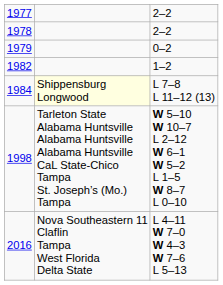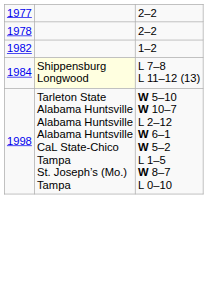- row: 1979 | 0–2
- row: 2016 | Nova Southeastern 11 Claflin Tampa West Florida Delta State | L 4–11 W 7–0 W 4–3 W 7–6 L 5–13
